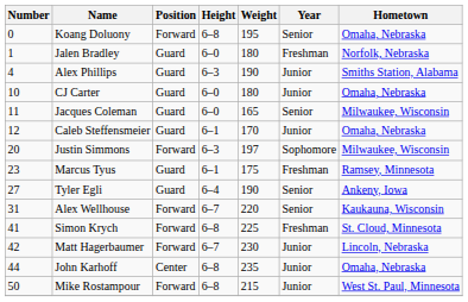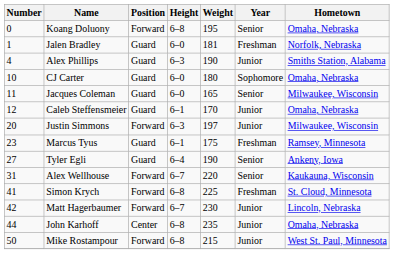Jalen Bradley | Weight: 180 -> 181
CJ Carter | Year: Junior -> Sophomore
Justin Simmons | Year: Sophomore -> Junior
